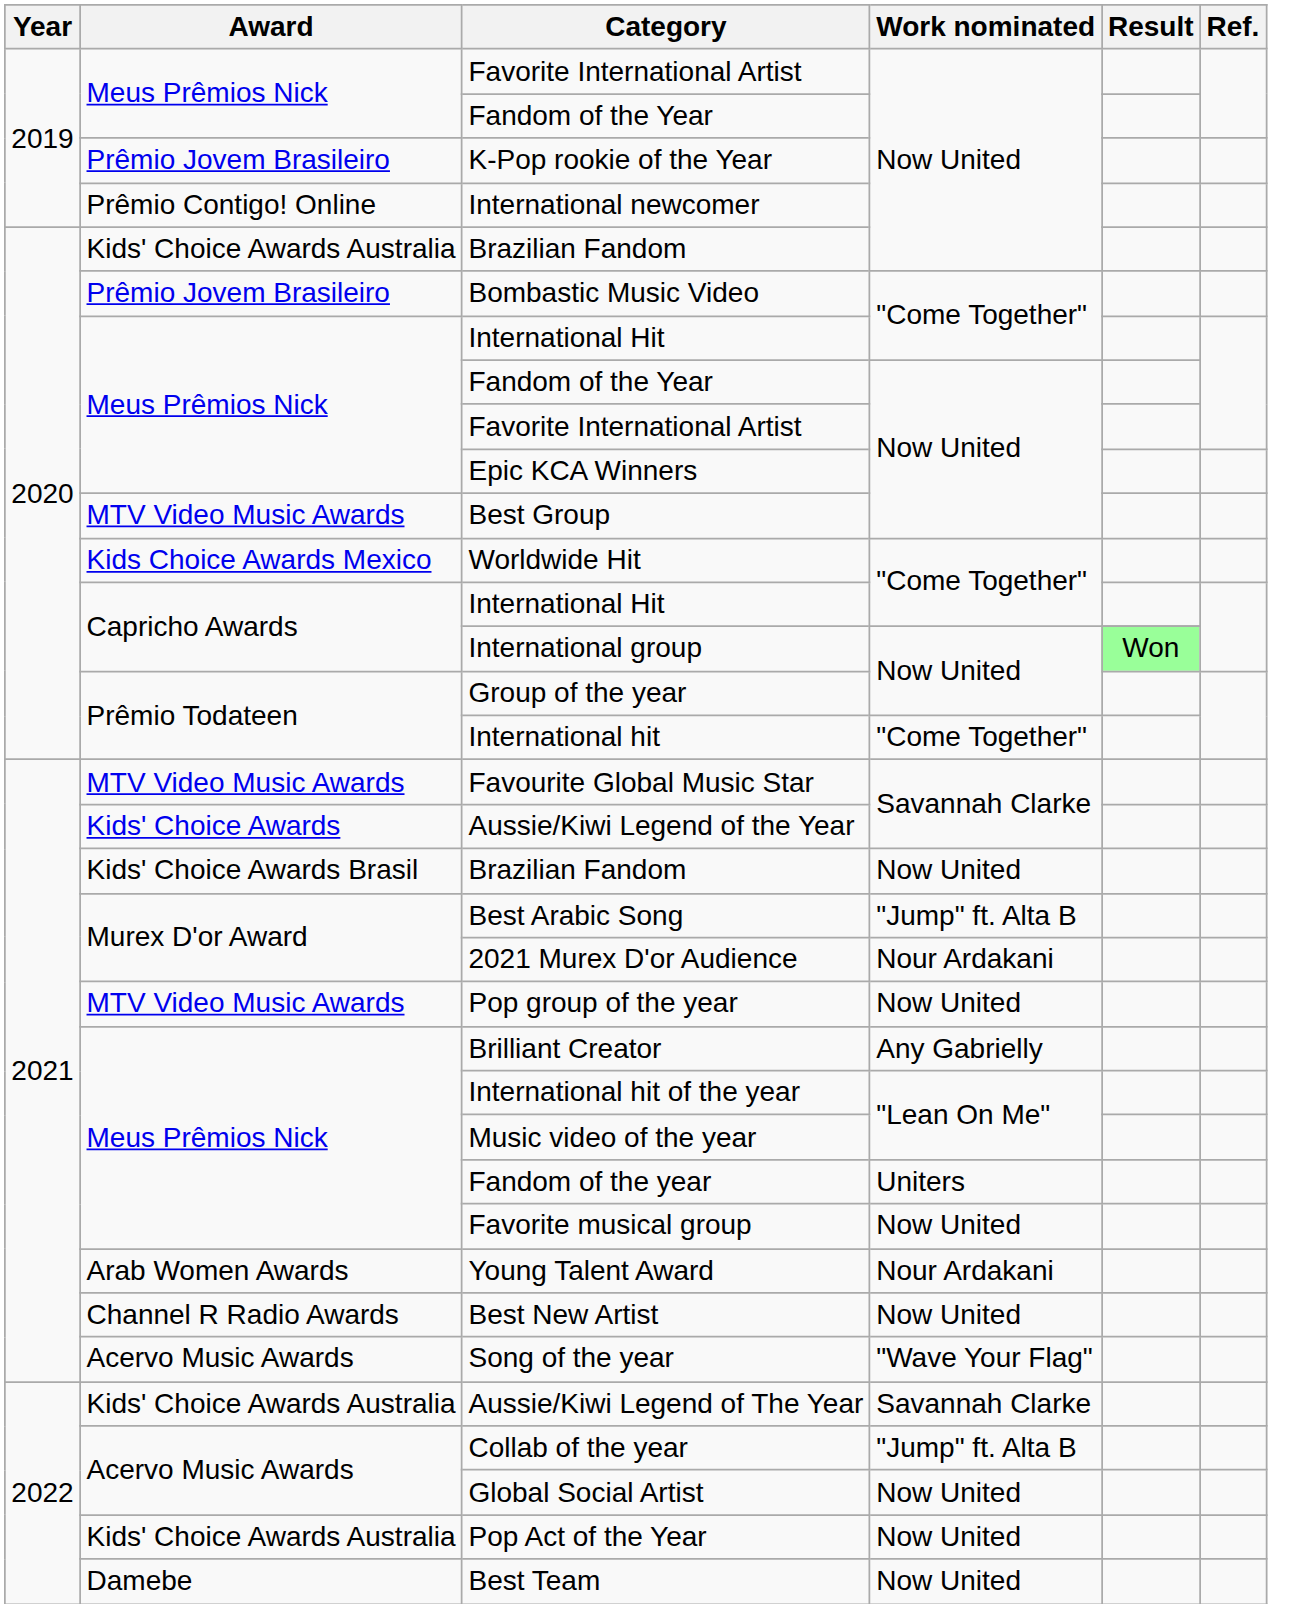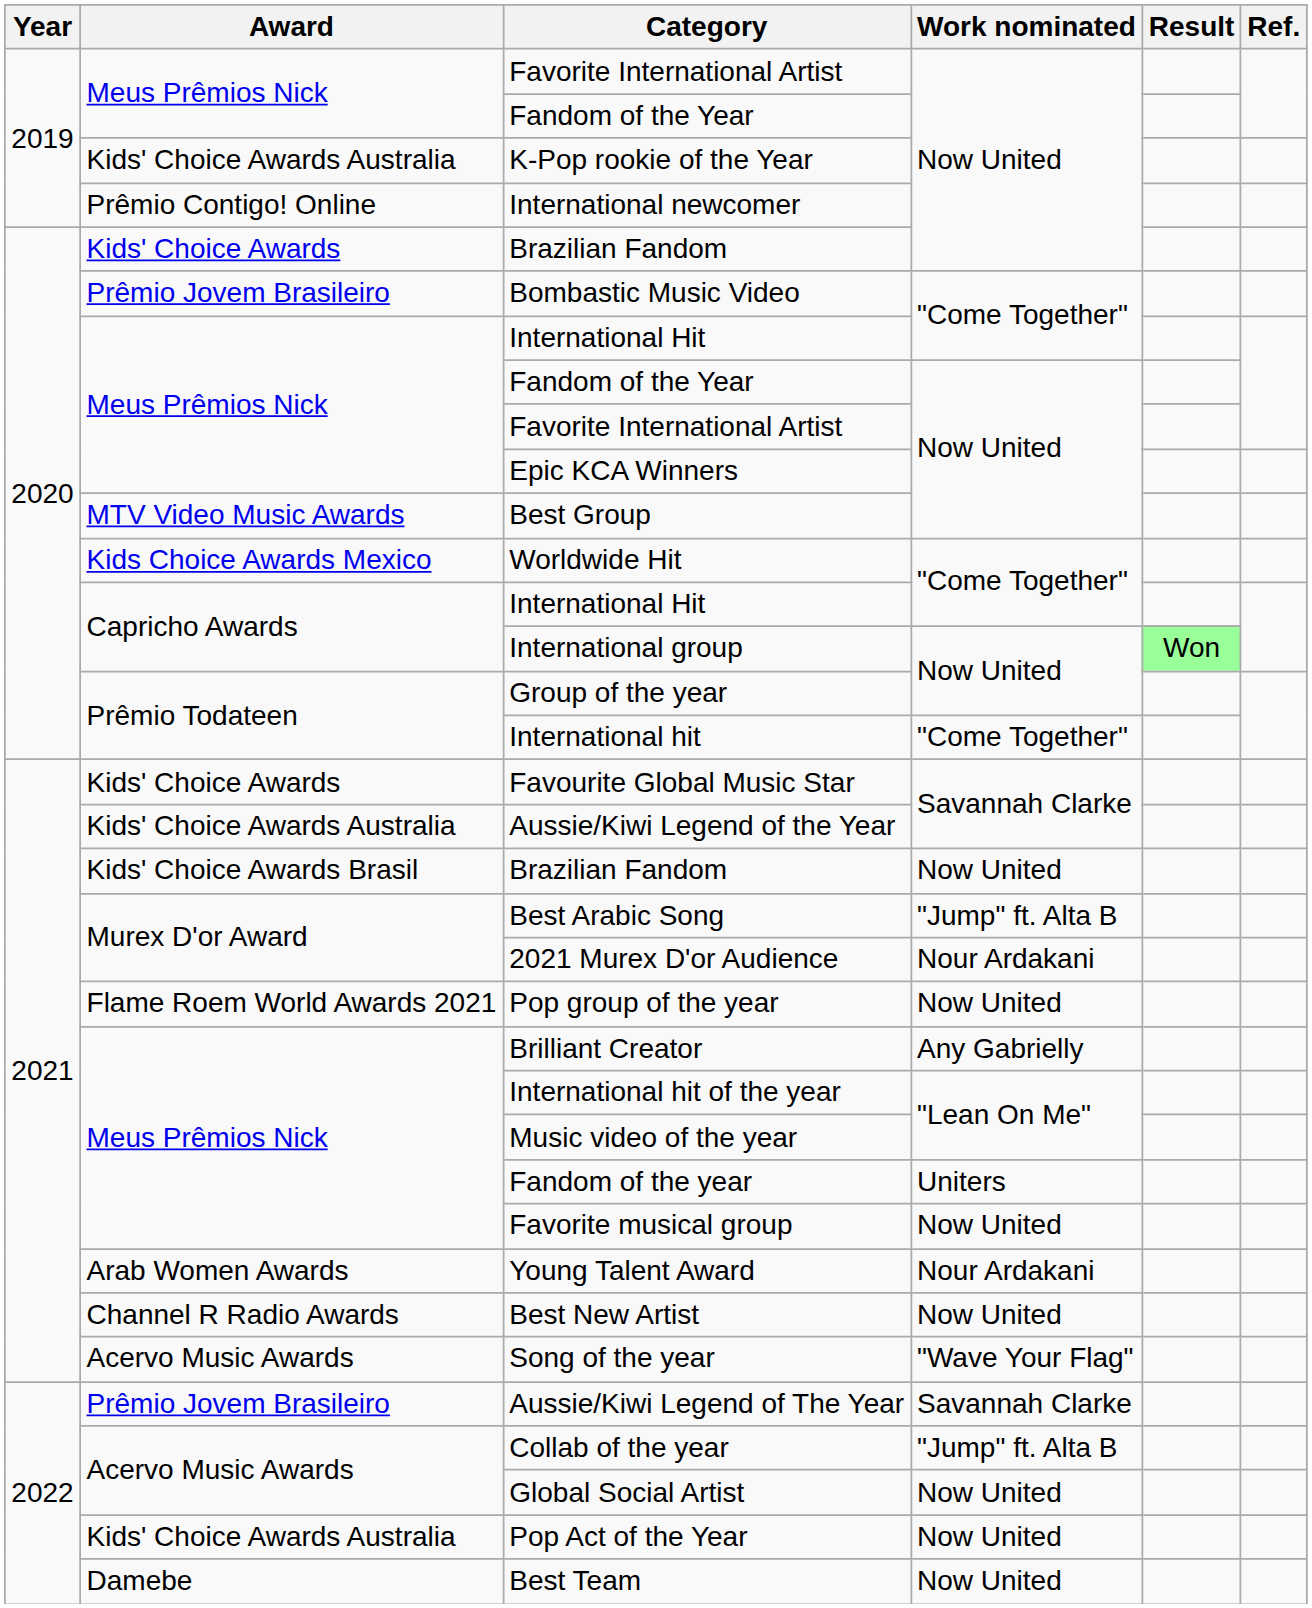K-Pop rookie of the Year | Award: Prêmio Jovem Brasileiro -> Kids' Choice Awards Australia
2020 / Brazilian Fandom | Award: Kids' Choice Awards Australia -> Kids' Choice Awards
Favourite Global Music Star | Award: MTV Video Music Awards -> Kids' Choice Awards
Aussie/Kiwi Legend of the Year | Award: Kids' Choice Awards -> Kids' Choice Awards Australia
Pop group of the year | Award: MTV Video Music Awards -> Flame Roem World Awards 2021
Aussie/Kiwi Legend of The Year | Award: Kids' Choice Awards Australia -> Prêmio Jovem Brasileiro
